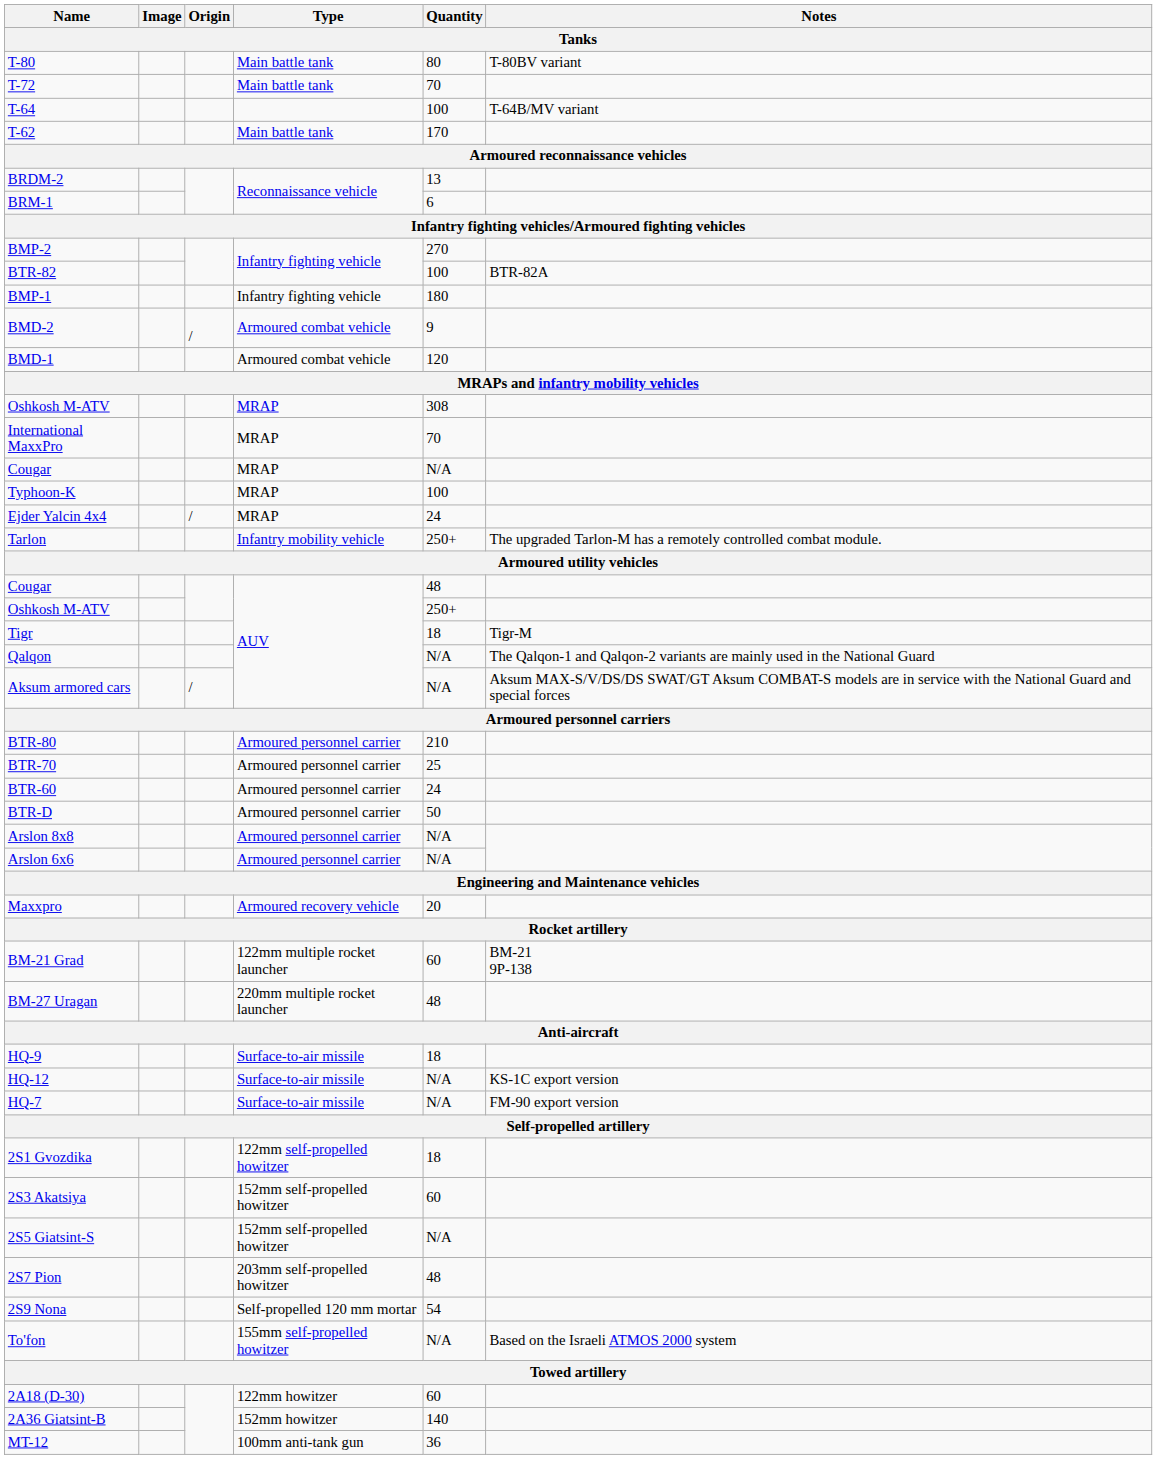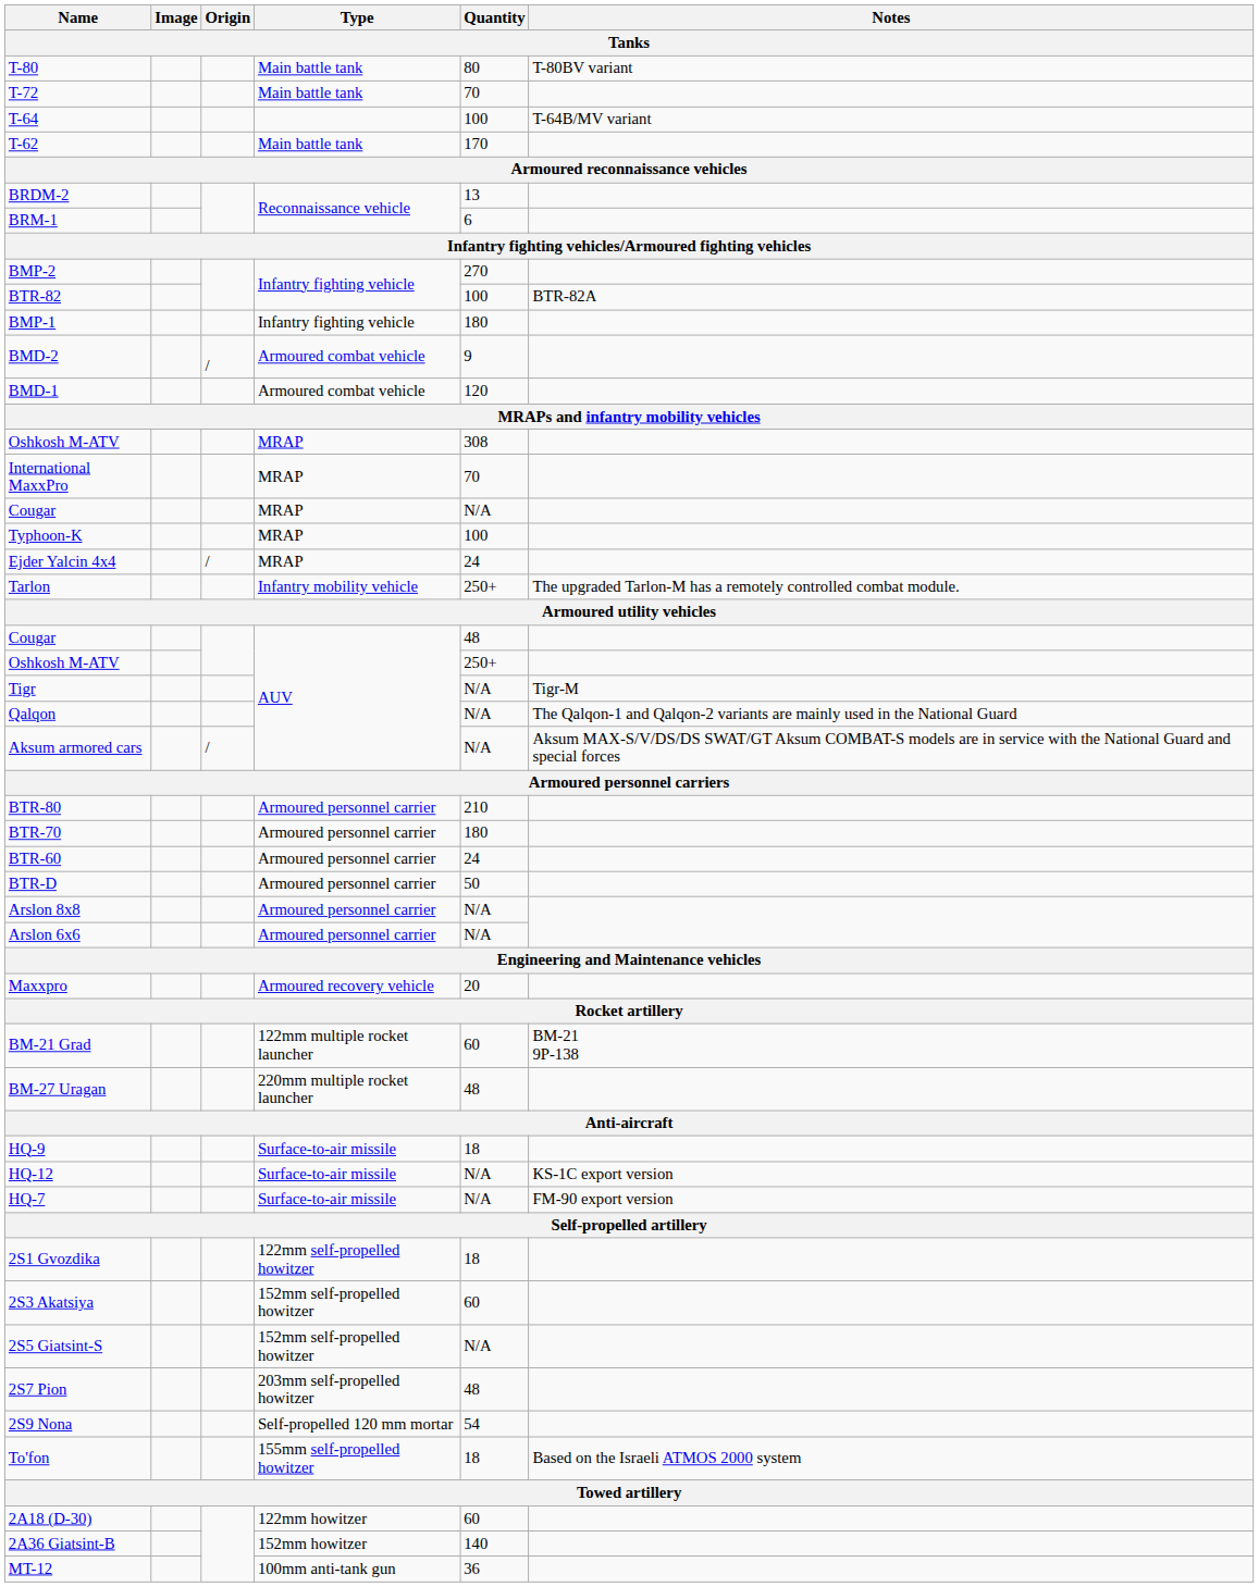Tigr | Quantity / Tanks: 18 -> N/A
BTR-70 | Quantity / Tanks: 25 -> 180
To'fon | Quantity / Tanks: N/A -> 18
